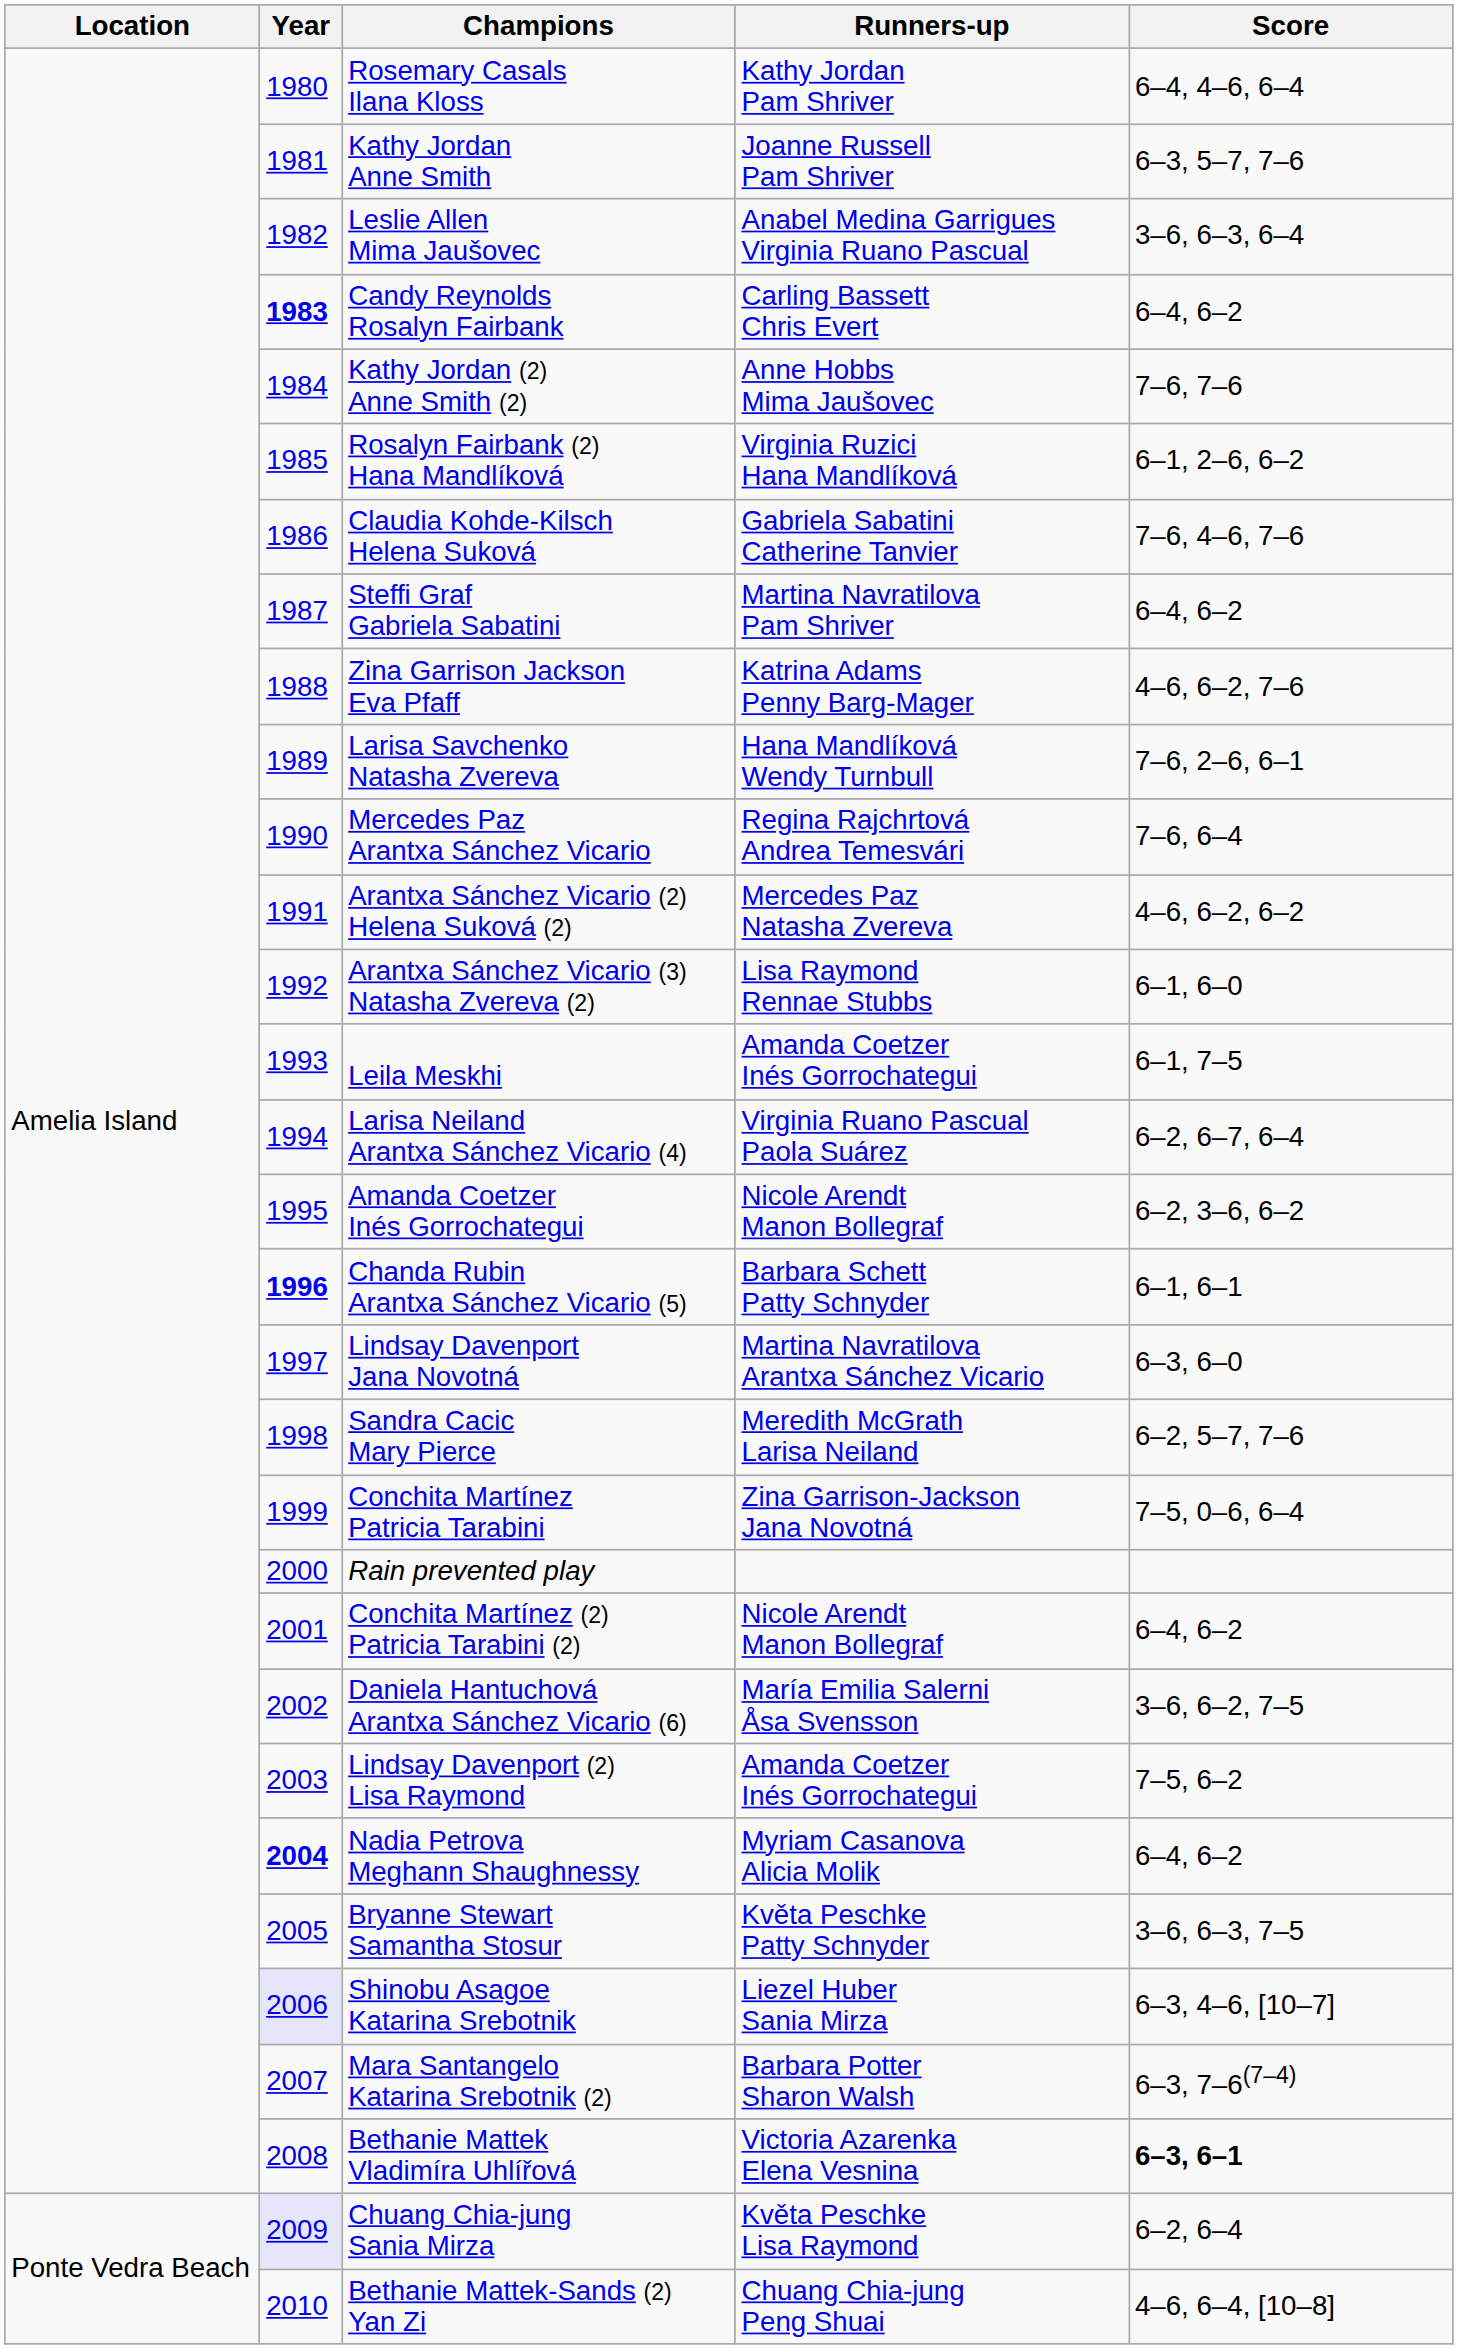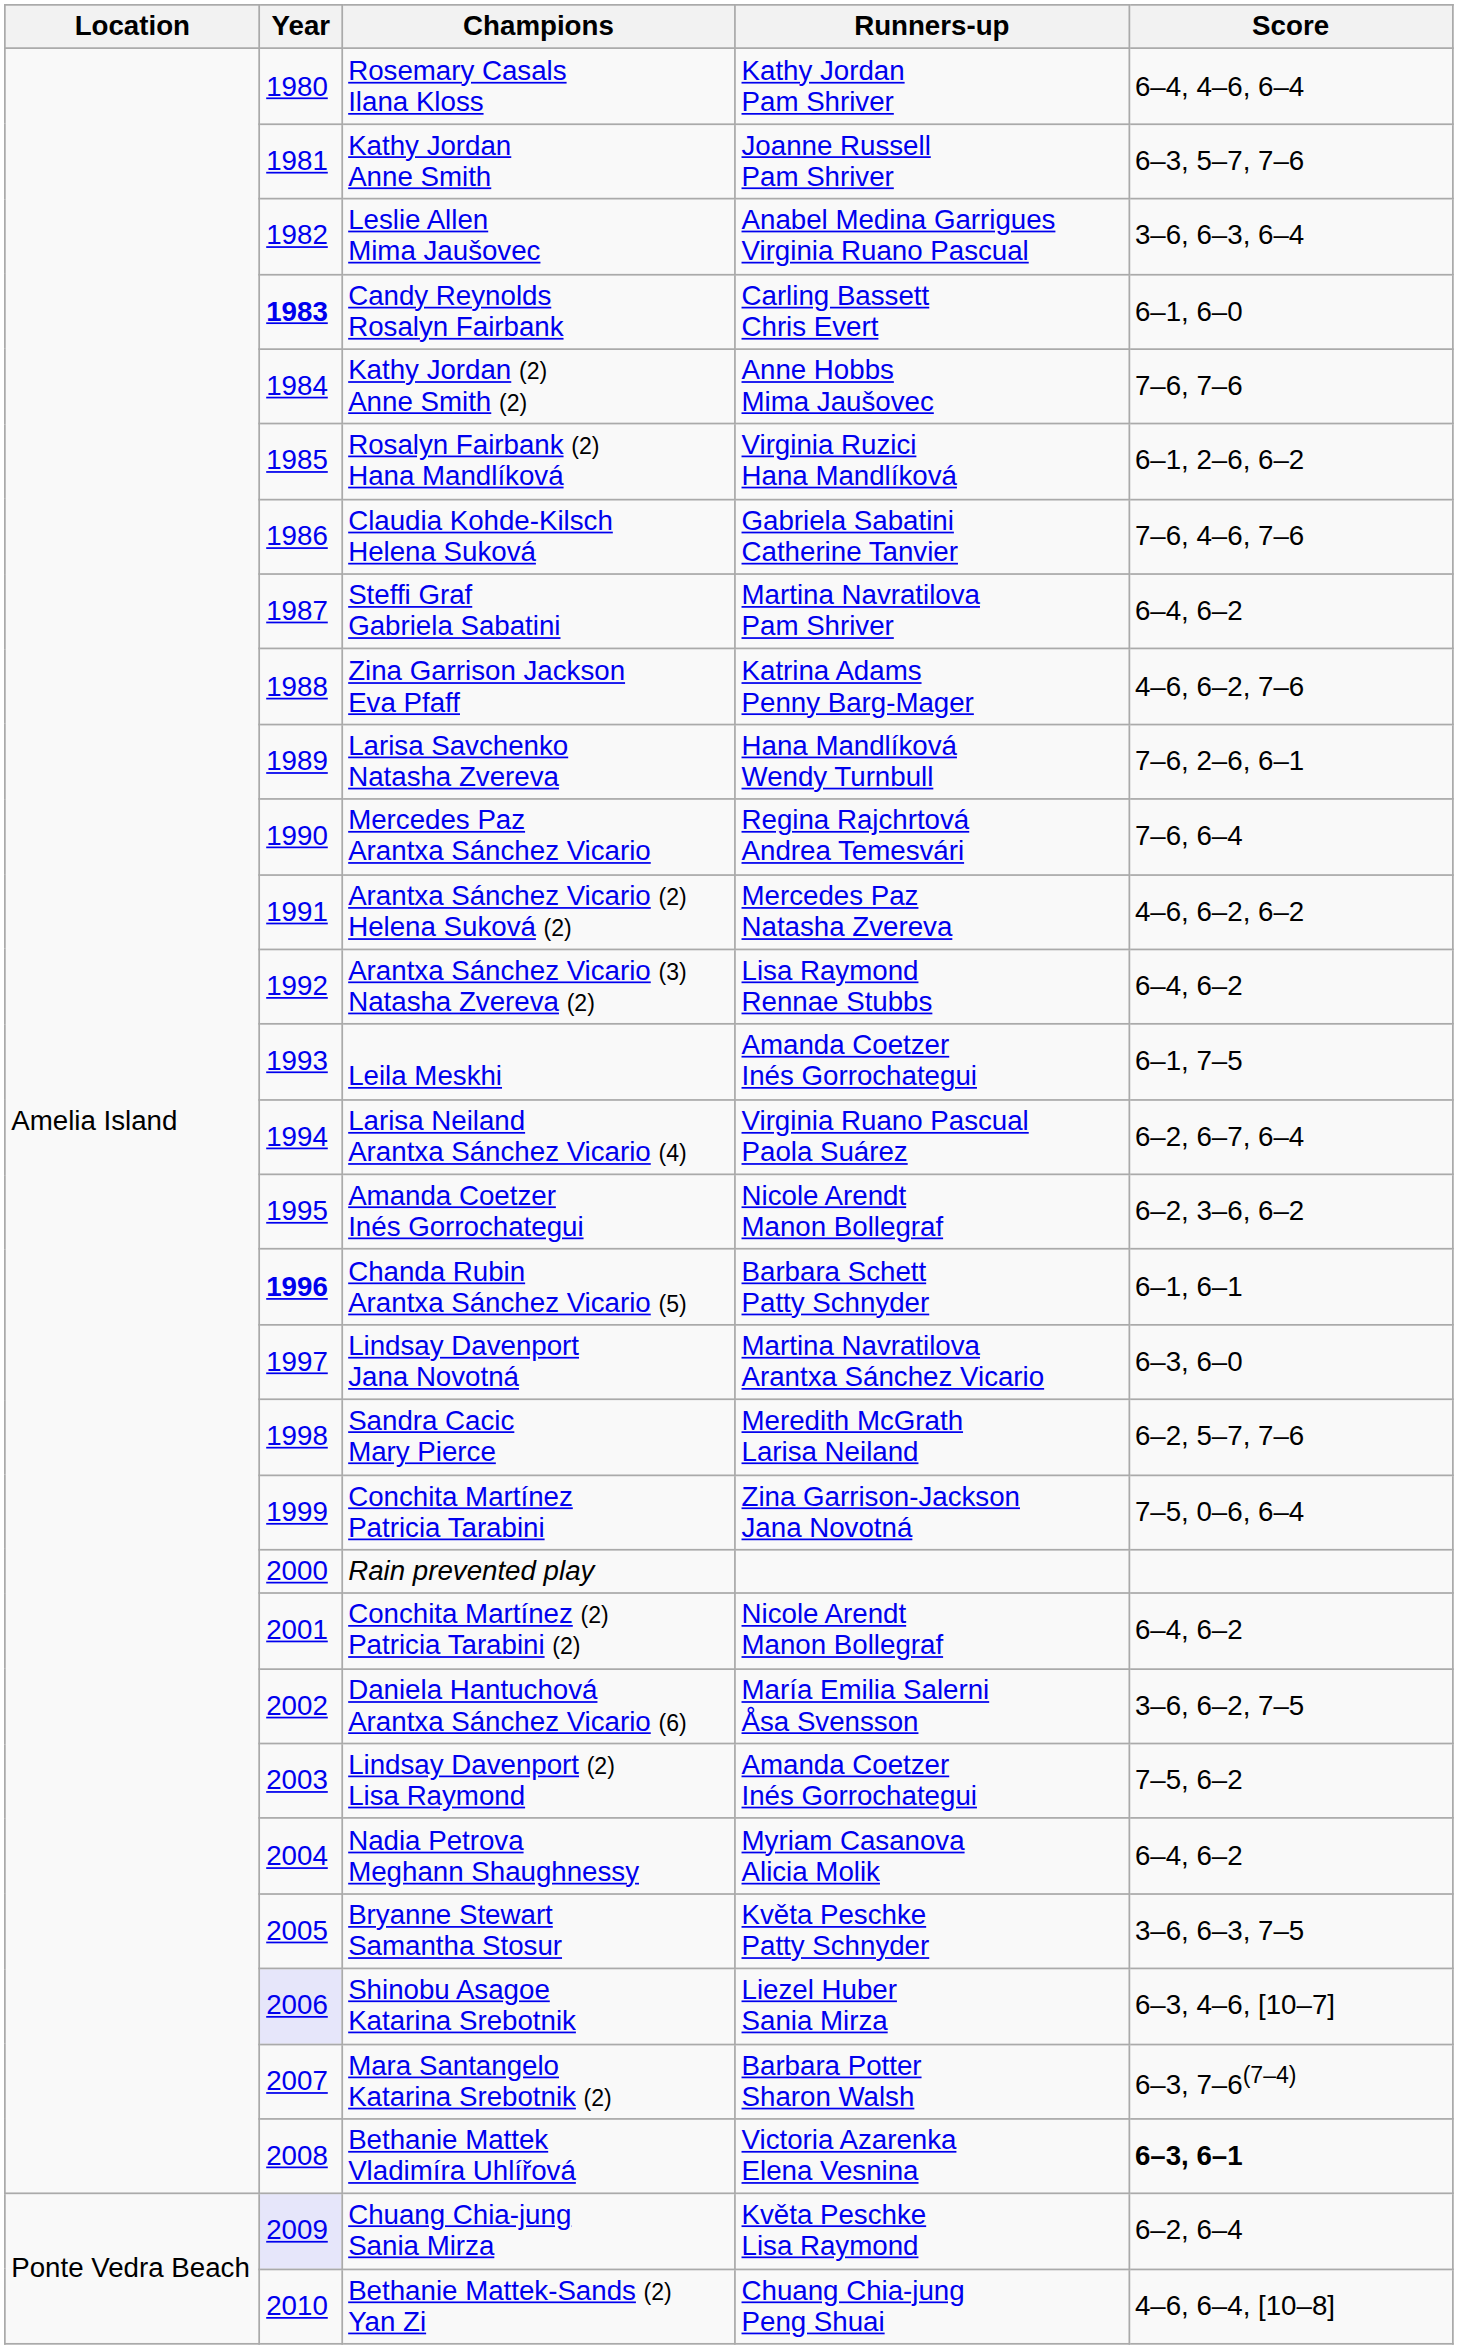Candy Reynolds Rosalyn Fairbank | Score: 6–4, 6–2 -> 6–1, 6–0
Arantxa Sánchez Vicario (3) Natasha Zvereva (2) | Score: 6–1, 6–0 -> 6–4, 6–2
Nadia Petrova Meghann Shaughnessy | Year: bold -> normal
